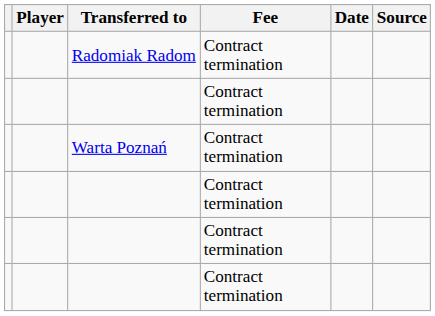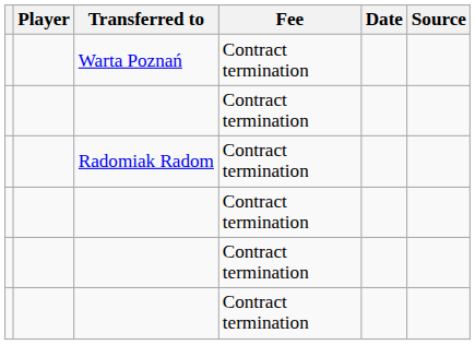rows swapped: Radomiak Radom <-> Warta Poznań
